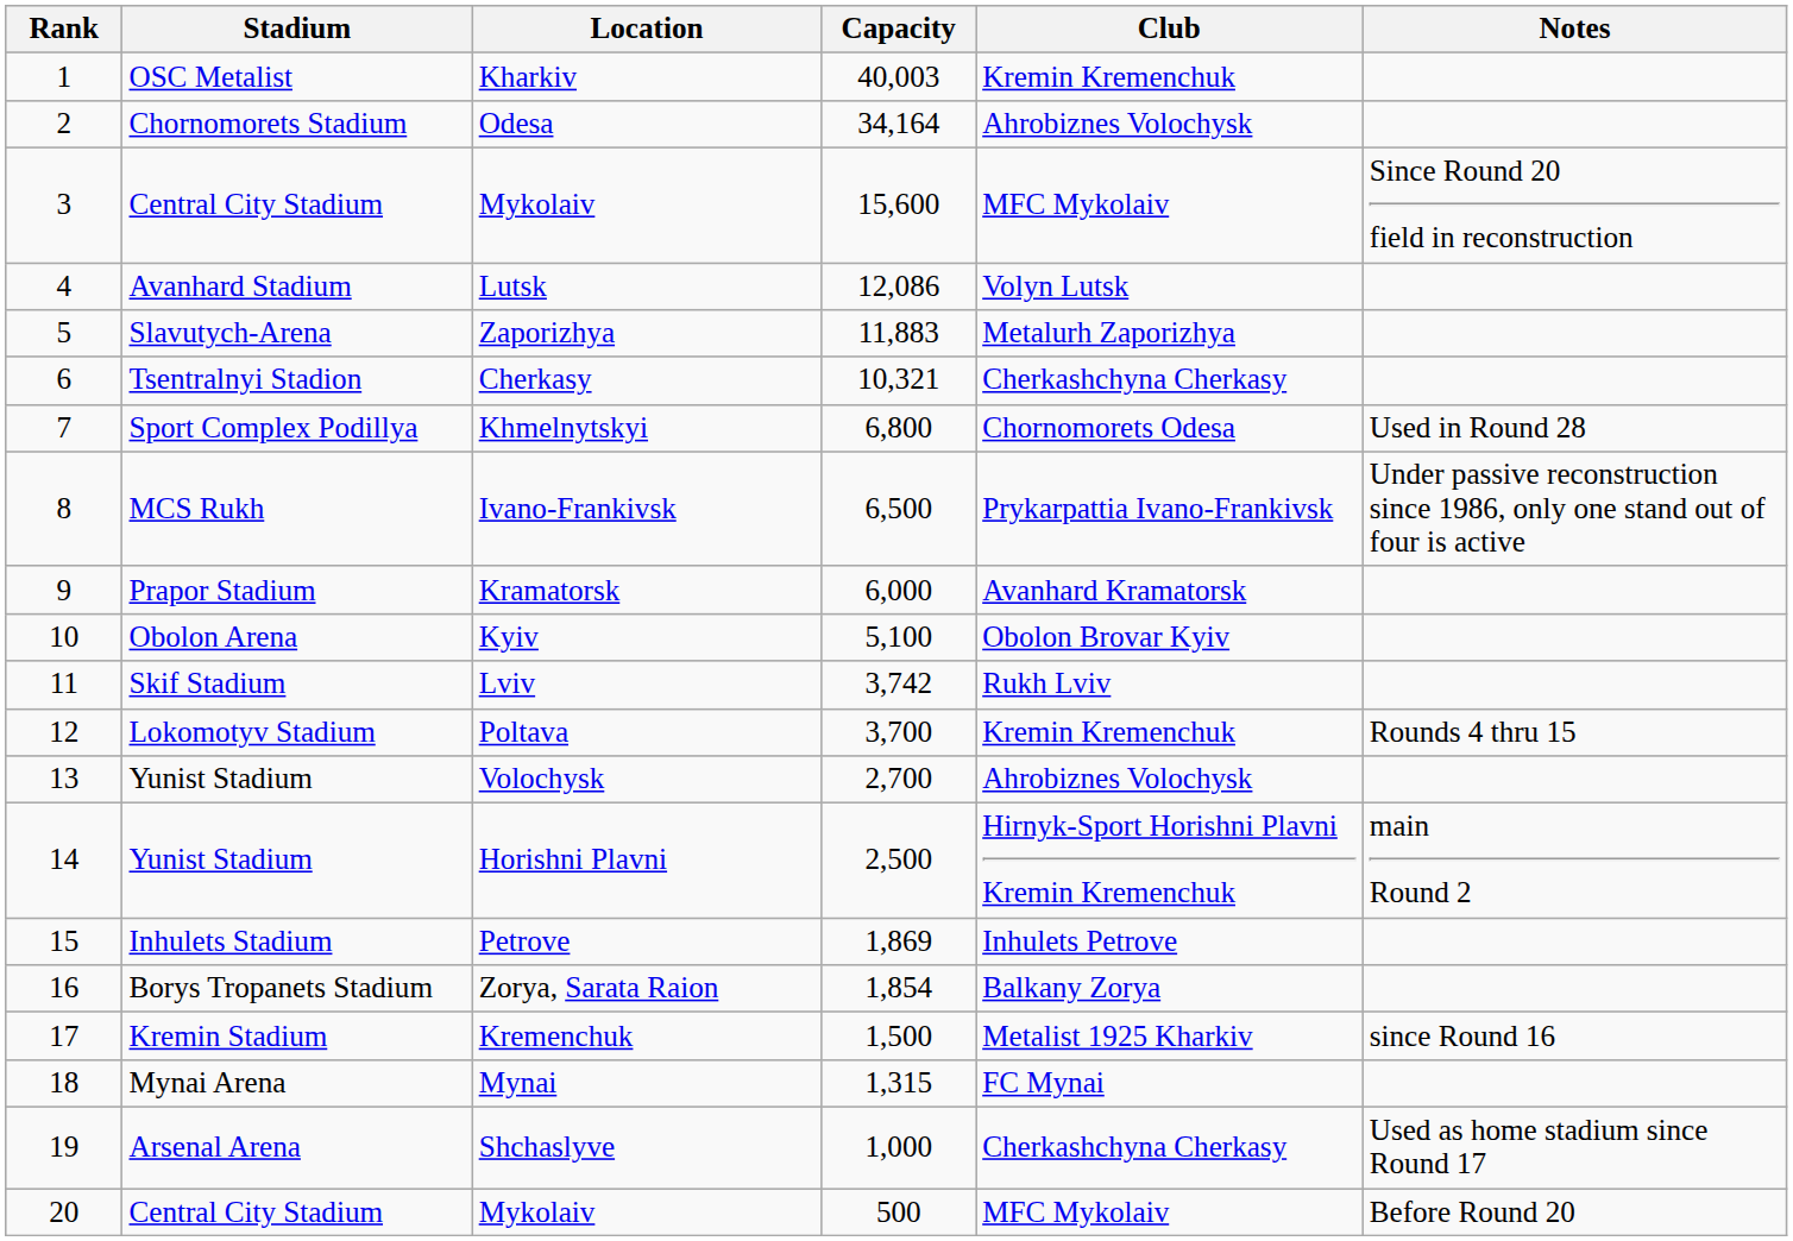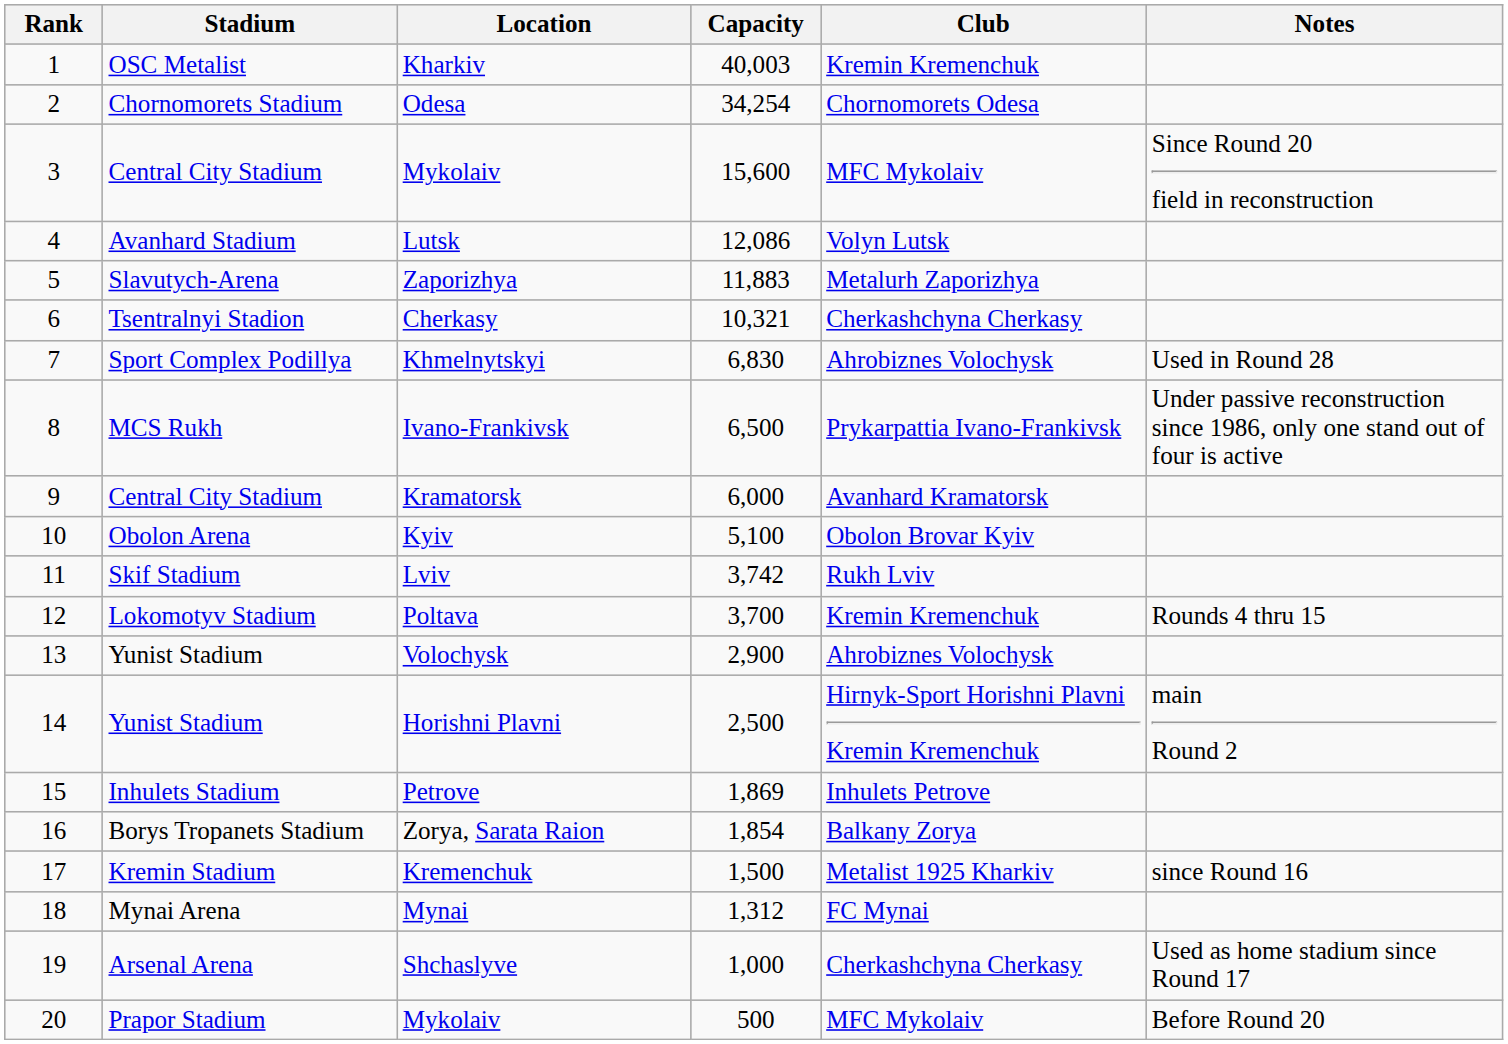Odesa | Capacity: 34,164 -> 34,254
Odesa | Club: Ahrobiznes Volochysk -> Chornomorets Odesa
Khmelnytskyi | Capacity: 6,800 -> 6,830
Khmelnytskyi | Club: Chornomorets Odesa -> Ahrobiznes Volochysk
Kramatorsk | Stadium: Prapor Stadium -> Central City Stadium
Volochysk | Capacity: 2,700 -> 2,900
Mynai | Capacity: 1,315 -> 1,312
20 / Mykolaiv | Stadium: Central City Stadium -> Prapor Stadium
